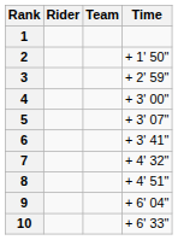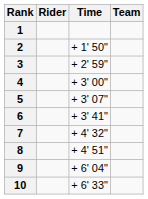columns swapped: Team <-> Time
